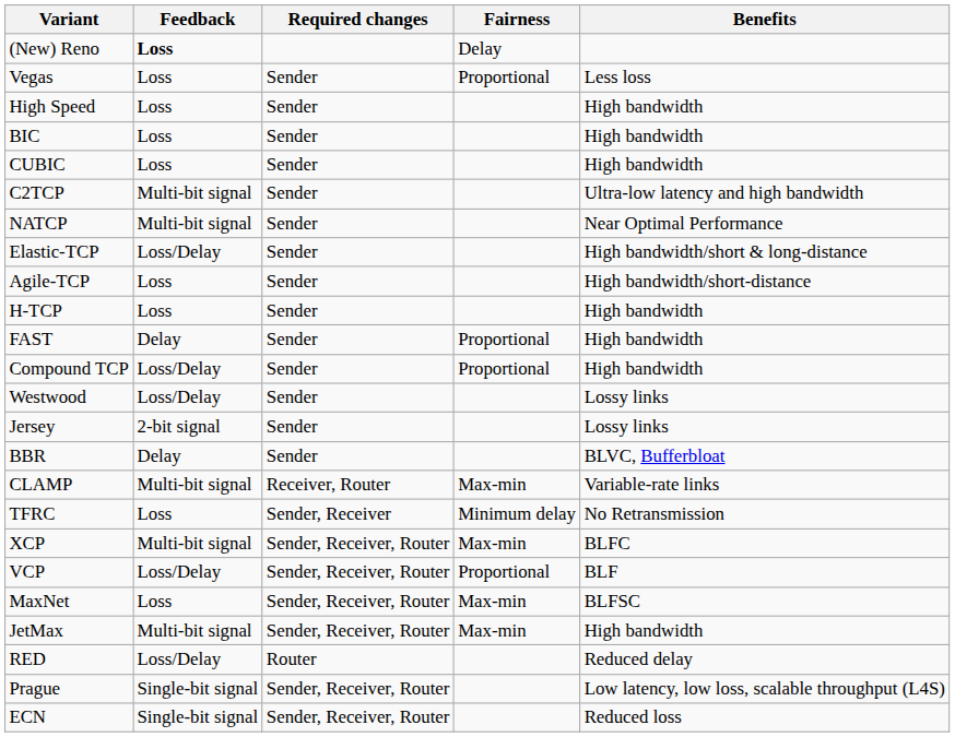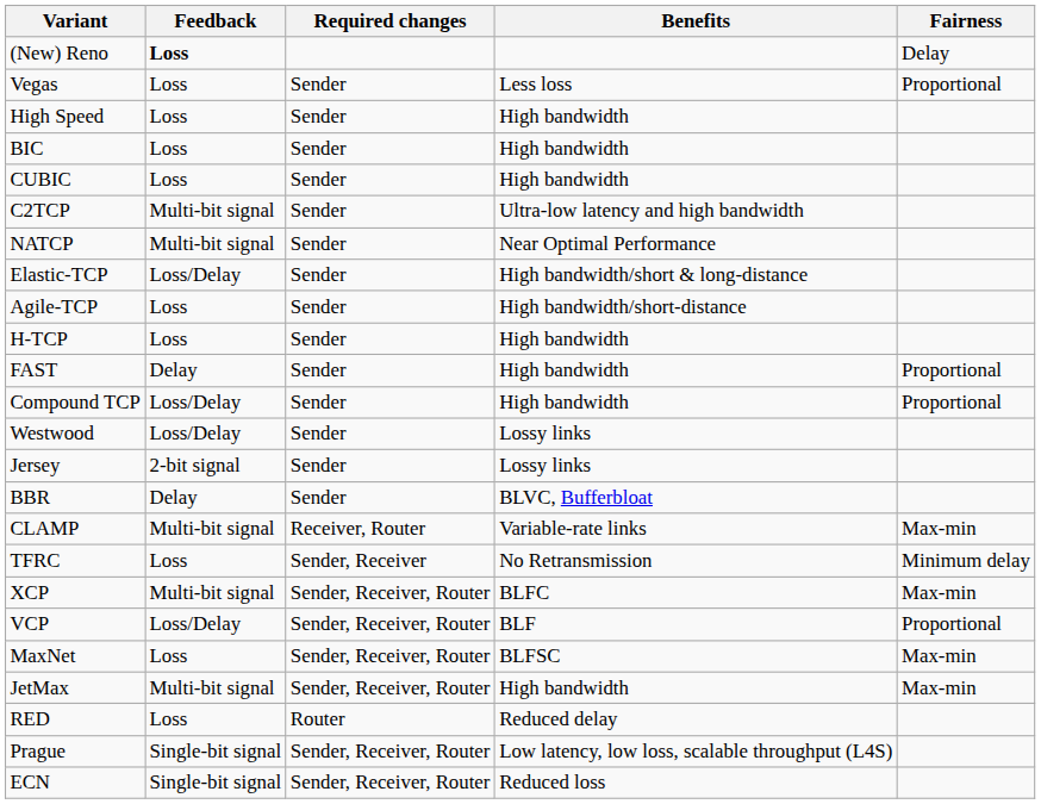columns swapped: Benefits <-> Fairness
RED | Feedback: Loss/Delay -> Loss
